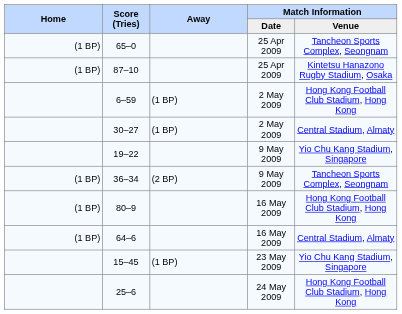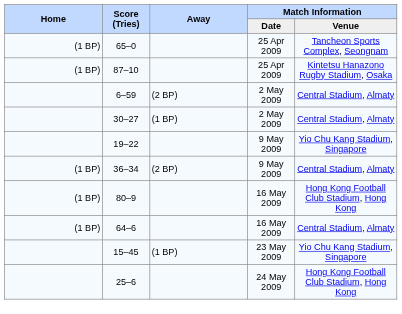6–59 | Away: (1 BP) -> (2 BP)
6–59 | Match Information / Venue: Hong Kong Football Club Stadium, Hong Kong -> Central Stadium, Almaty
36–34 | Match Information / Venue: Tancheon Sports Complex, Seongnam -> Central Stadium, Almaty
